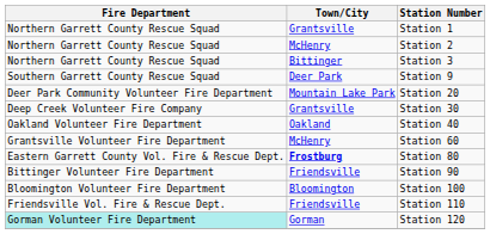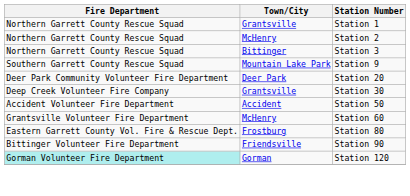Station 9 | Town/City: Deer Park -> Mountain Lake Park
Station 20 | Town/City: Mountain Lake Park -> Deer Park
- row: Oakland Volunteer Fire Department | Oakland | Station 40
+ row: Accident Volunteer Fire Department | Accident | Station 50
Station 80 | Town/City: bold -> normal
- row: Bloomington Volunteer Fire Department | Bloomington | Station 100
- row: Friendsville Vol. Fire & Rescue Dept. | Friendsville | Station 110
